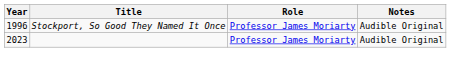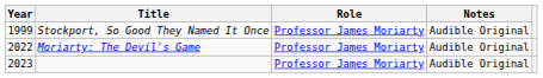Stockport, So Good They Named It Once | Year: 1996 -> 1999
+ row: 2022 | Moriarty: The Devil's Game | Professor James Moriarty | Audible Original
